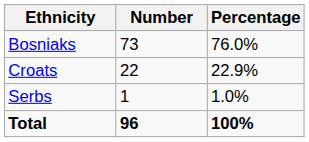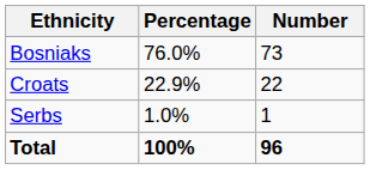columns swapped: Number <-> Percentage
